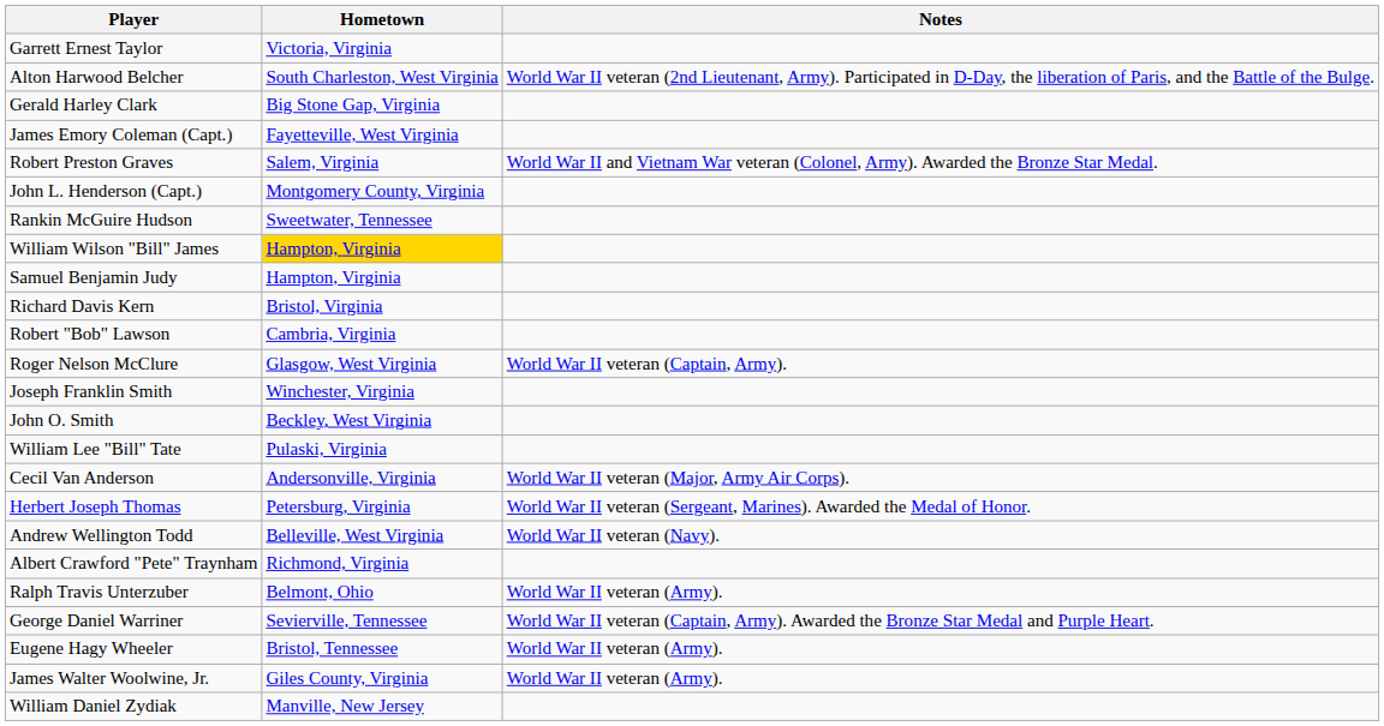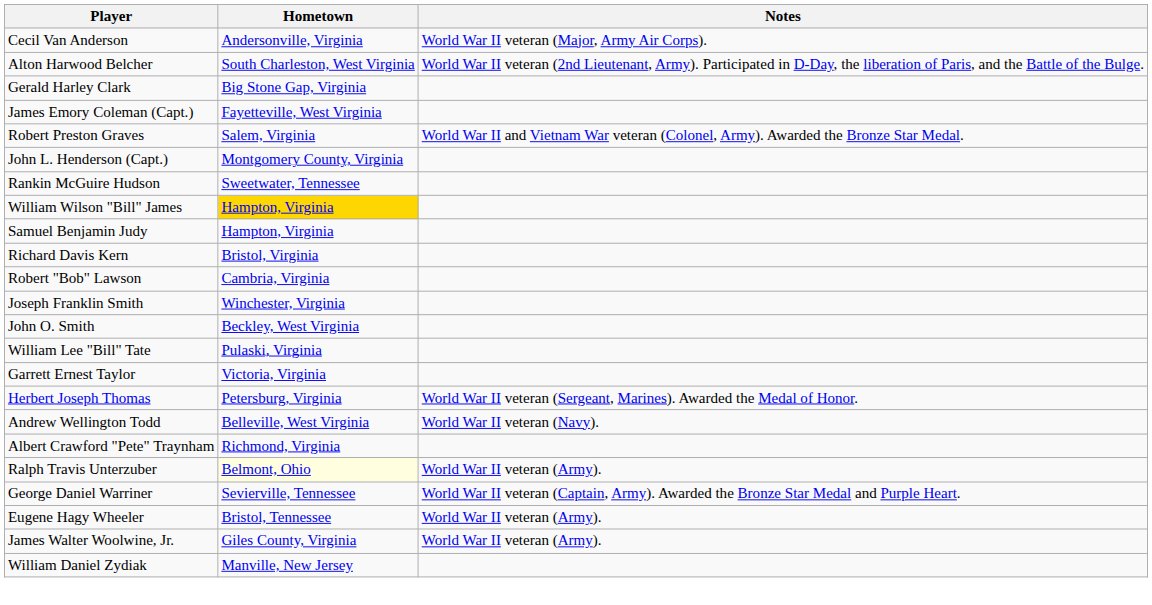rows swapped: Cecil Van Anderson <-> Garrett Ernest Taylor
- row: Roger Nelson McClure | Glasgow, West Virginia | World War II veteran (Captain, Army).
Ralph Travis Unterzuber | Hometown: no background -> lightyellow background
